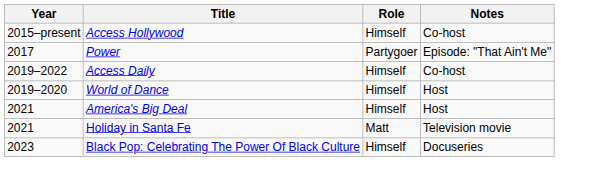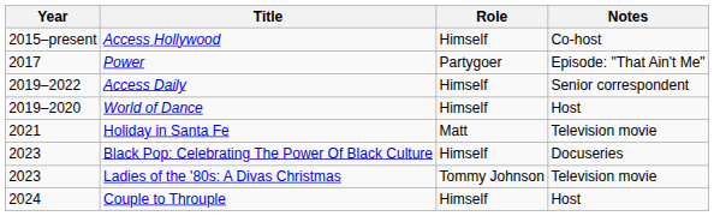Access Daily | Notes: Co-host -> Senior correspondent
- row: 2021 | America's Big Deal | Himself | Host
+ row: 2023 | Ladies of the '80s: A Divas Christmas | Tommy Johnson | Television movie
+ row: 2024 | Couple to Throuple | Himself | Host
